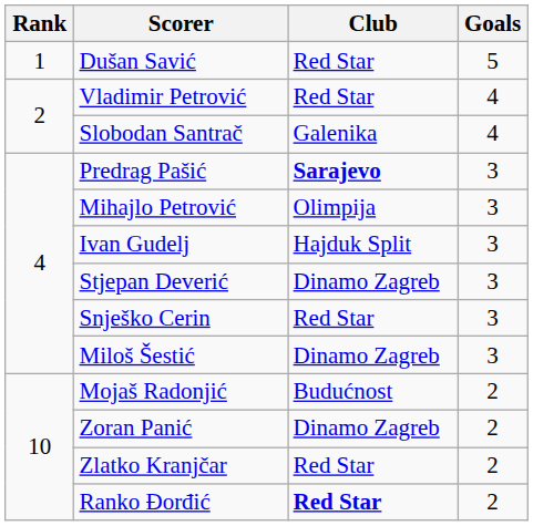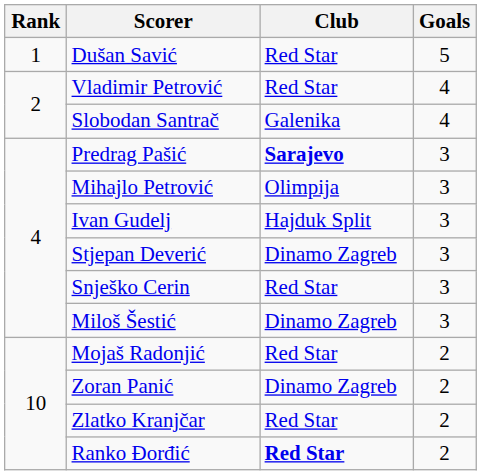Mojaš Radonjić | Club: Budućnost -> Red Star
